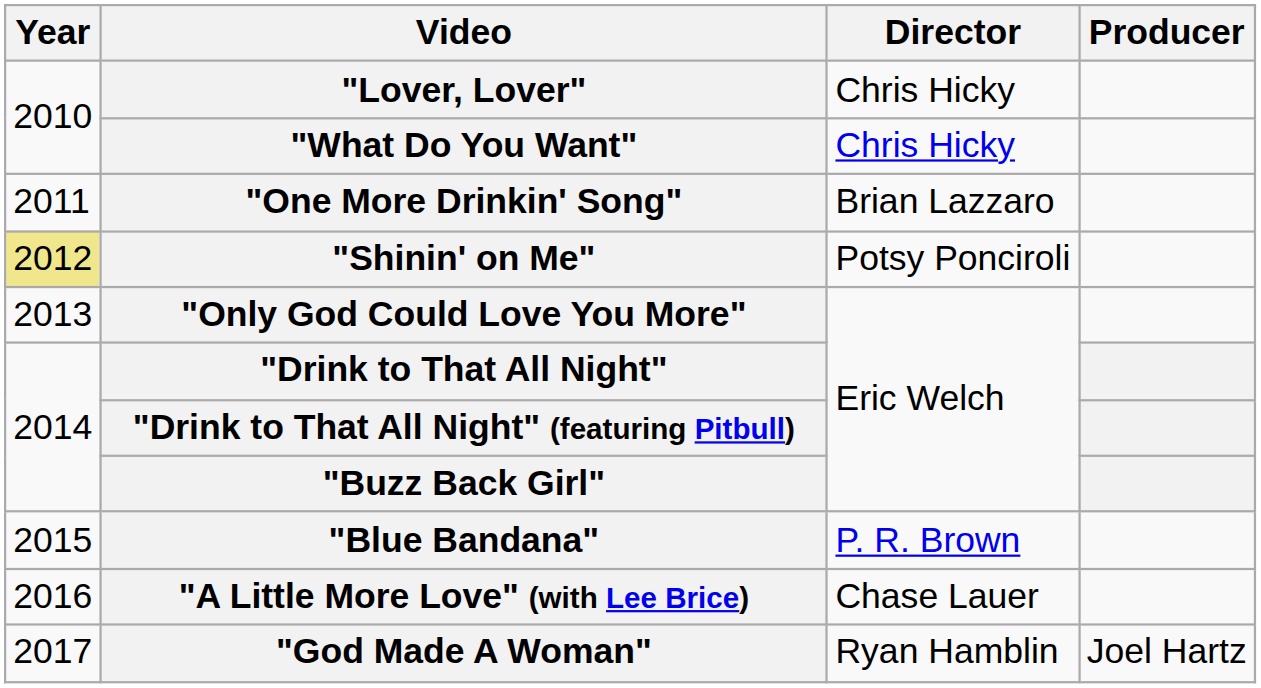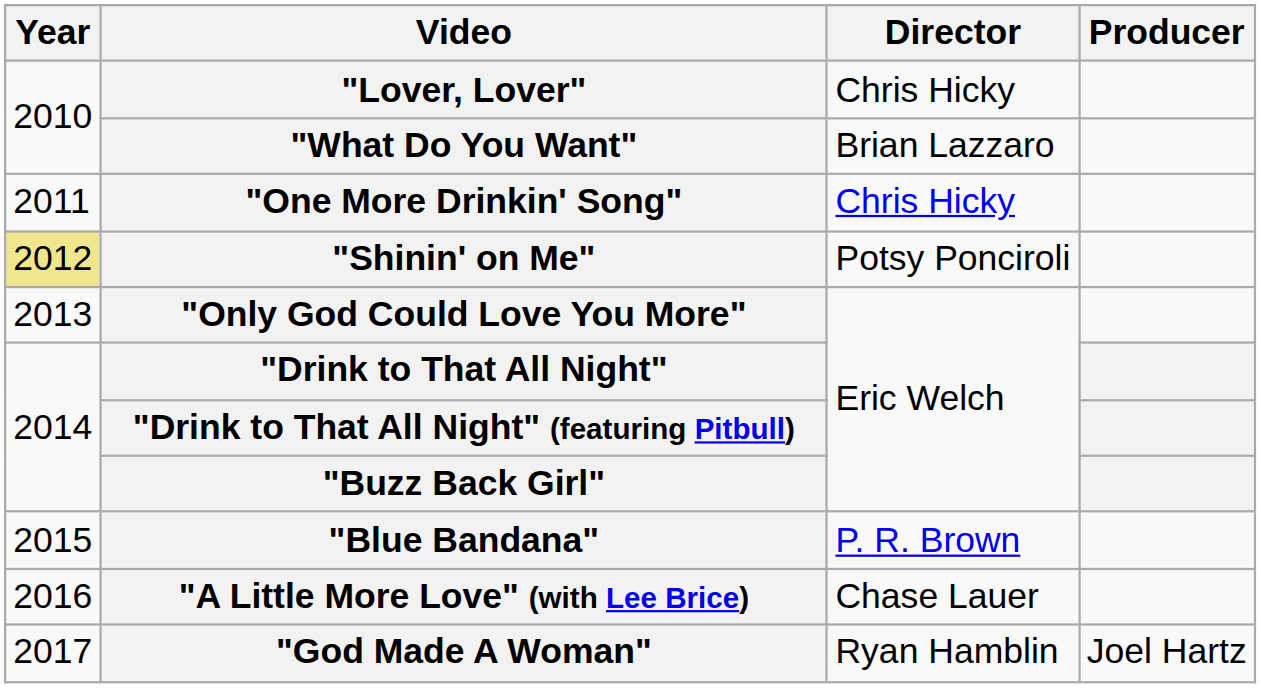"What Do You Want" | Director: Chris Hicky -> Brian Lazzaro
"One More Drinkin' Song" | Director: Brian Lazzaro -> Chris Hicky
